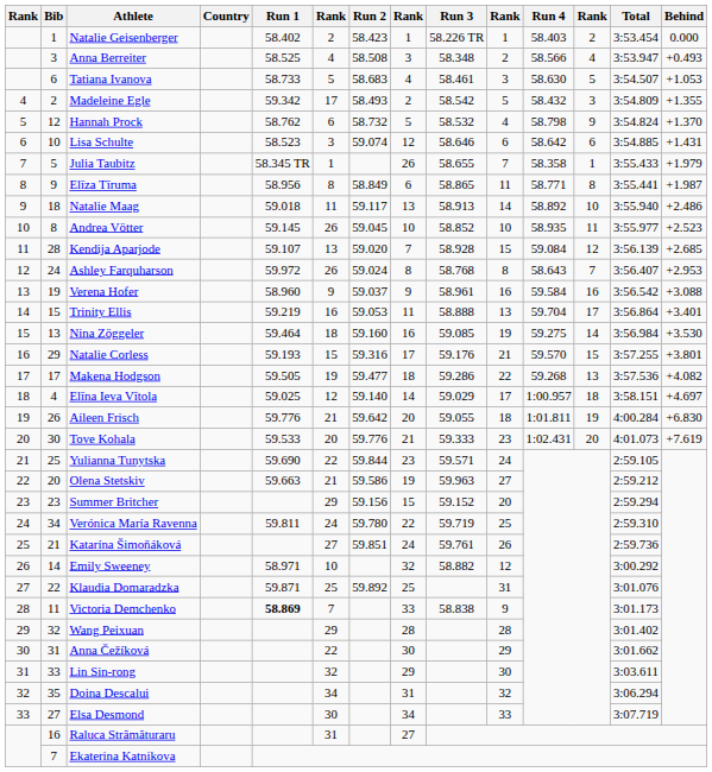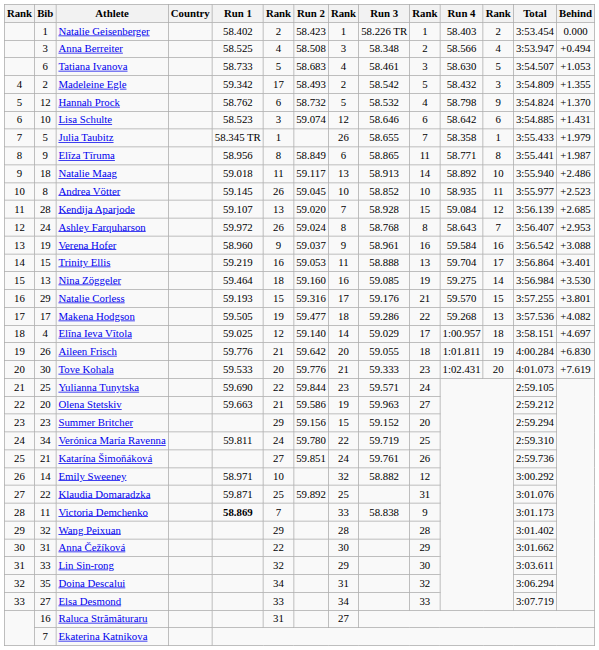Anna Berreiter | Behind: +0.493 -> +0.494
Elsa Desmond | column 6: 30 -> 33
